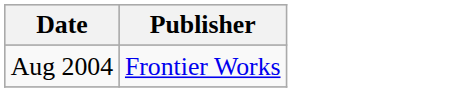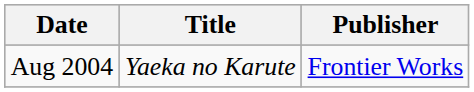+ column: Title | Yaeka no Karute
